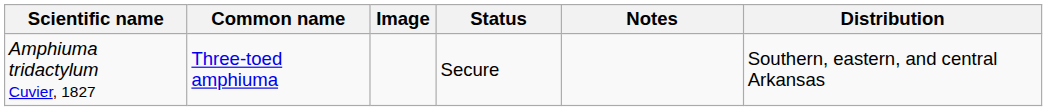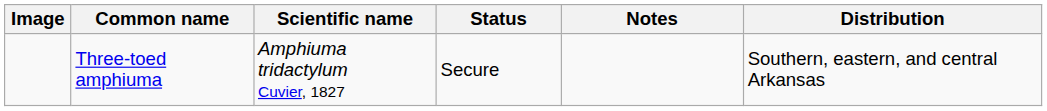columns swapped: Image <-> Scientific name
